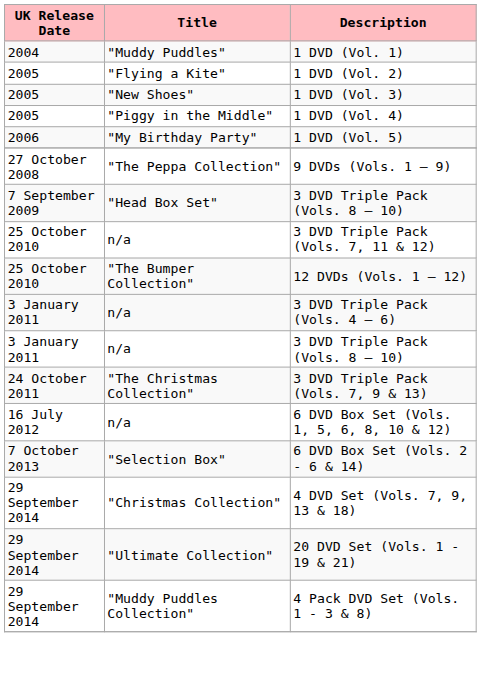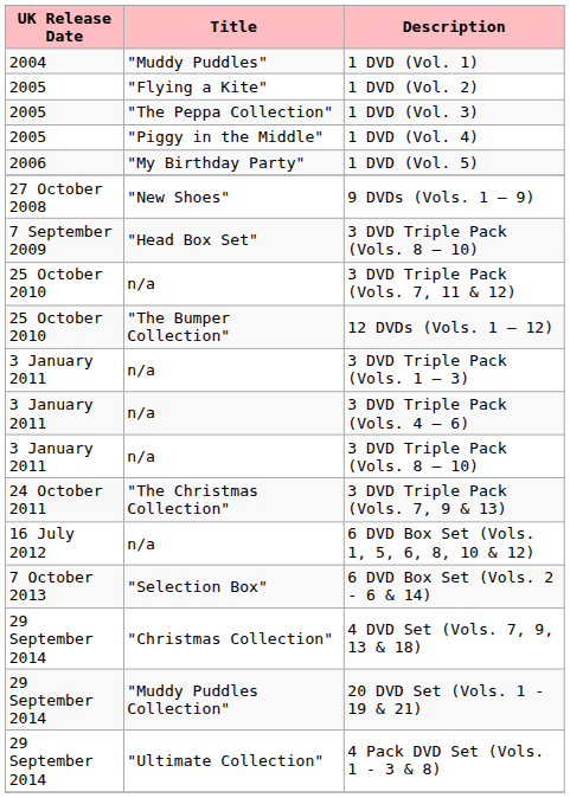1 DVD (Vol. 3) | Title: "New Shoes" -> "The Peppa Collection"
9 DVDs (Vols. 1 – 9) | Title: "The Peppa Collection" -> "New Shoes"
+ row: 3 January 2011 | n/a | 3 DVD Triple Pack (Vols. 1 – 3)
20 DVD Set (Vols. 1 - 19 & 21) | Title: "Ultimate Collection" -> "Muddy Puddles Collection"
4 Pack DVD Set (Vols. 1 - 3 & 8) | Title: "Muddy Puddles Collection" -> "Ultimate Collection"
